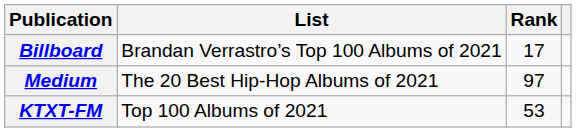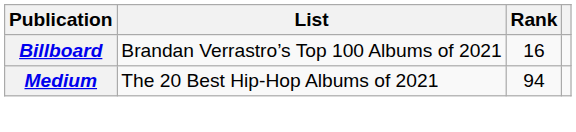Billboard | Rank: 17 -> 16
Medium | Rank: 97 -> 94
- row: KTXT-FM | Top 100 Albums of 2021 | 53
